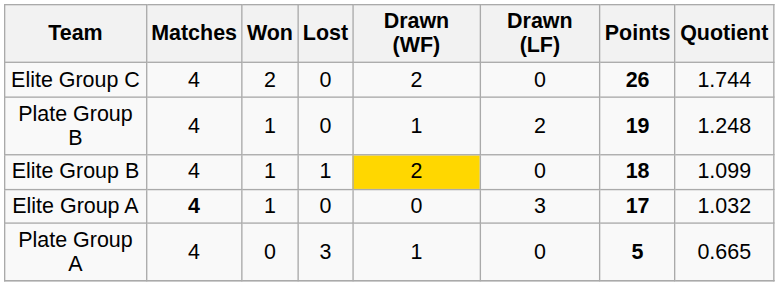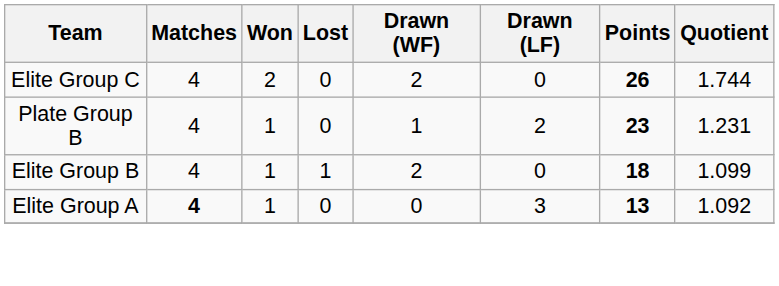Plate Group B | Points: 19 -> 23
Plate Group B | Quotient: 1.248 -> 1.231
Elite Group B | Drawn (WF): gold background -> no background
Elite Group A | Points: 17 -> 13
Elite Group A | Quotient: 1.032 -> 1.092
- row: Plate Group A | 4 | 0 | 3 | 1 | 0 | 5 | 0.665
